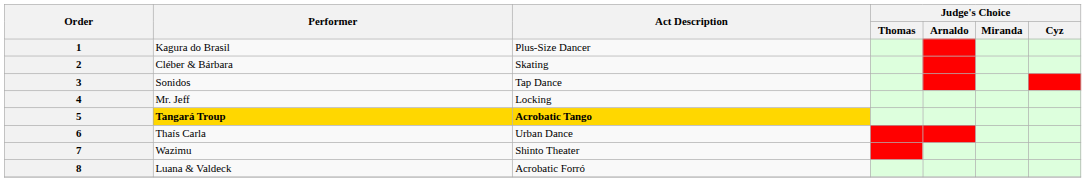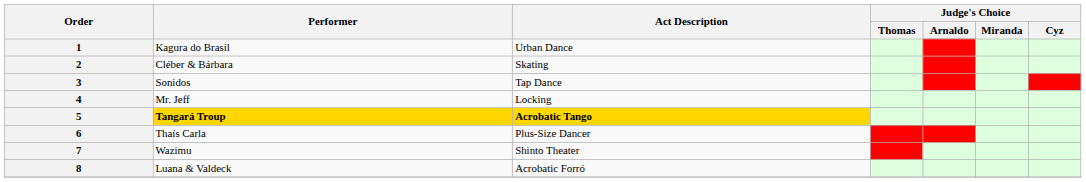1 | Act Description: Plus-Size Dancer -> Urban Dance
6 | Act Description: Urban Dance -> Plus-Size Dancer
